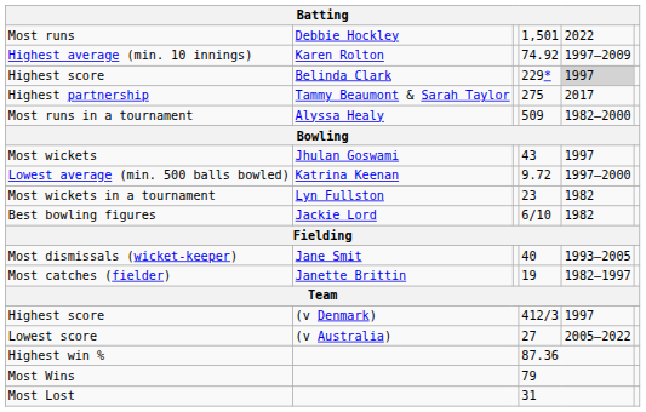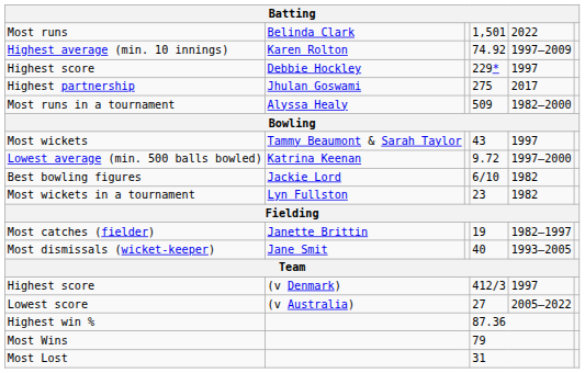Most runs | column 2: Debbie Hockley -> Belinda Clark
Highest score / 229* | column 2: Belinda Clark -> Debbie Hockley
Highest score / 229* | column 5: lightgrey background -> no background
Highest partnership | column 2: Tammy Beaumont & Sarah Taylor -> Jhulan Goswami
Most wickets | column 2: Jhulan Goswami -> Tammy Beaumont & Sarah Taylor
rows swapped: Best bowling figures <-> Most wickets in a tournament
rows swapped: Most dismissals (wicket-keeper) <-> Most catches (fielder)
